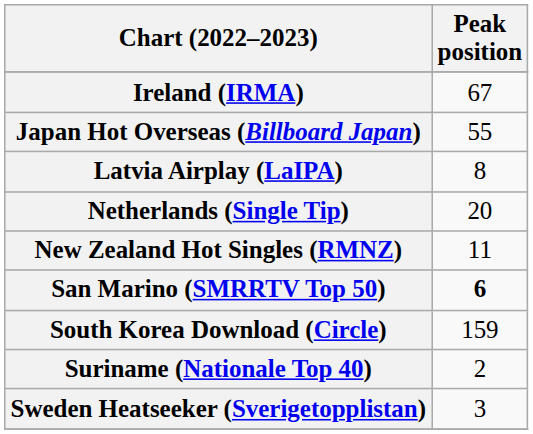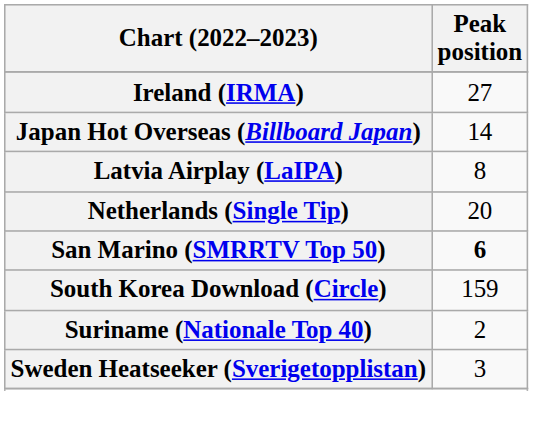Ireland (IRMA) | Peak position: 67 -> 27
Japan Hot Overseas (Billboard Japan) | Peak position: 55 -> 14
- row: New Zealand Hot Singles (RMNZ) | 11
